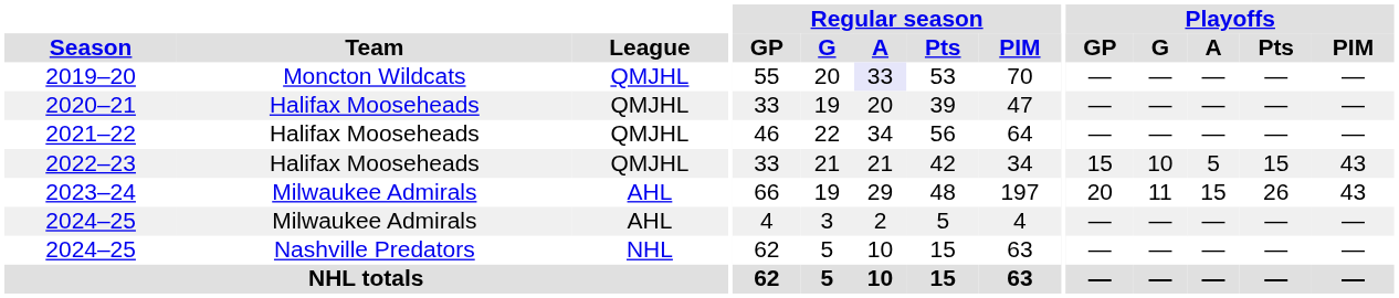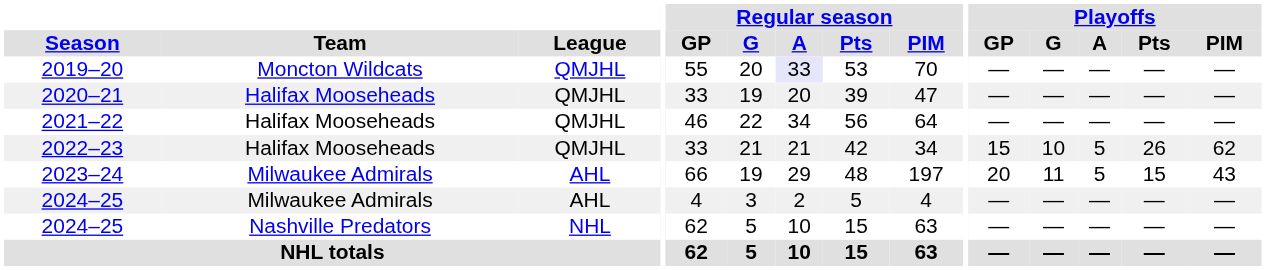2022–23 | Playoffs / Pts: 15 -> 26
2022–23 | Playoffs / PIM: 43 -> 62
2023–24 | Playoffs / A: 15 -> 5
2023–24 | Playoffs / Pts: 26 -> 15
